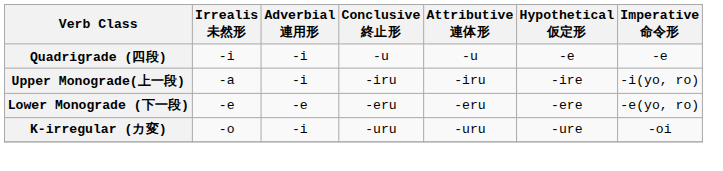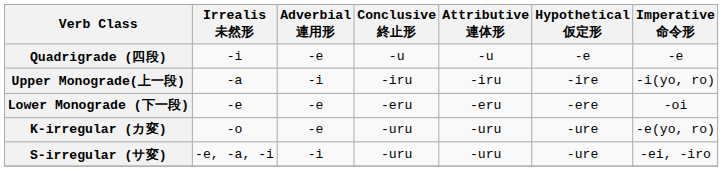Quadrigrade (四段) | Adverbial 連用形: -i -> -e
Lower Monograde (下一段) | Imperative 命令形: -e(yo, ro) -> -oi
K-irregular (カ変) | Adverbial 連用形: -i -> -e
K-irregular (カ変) | Imperative 命令形: -oi -> -e(yo, ro)
+ row: S-irregular (サ変) | -e, -a, -i | -i | -uru | -uru | -ure | -ei, -iro
